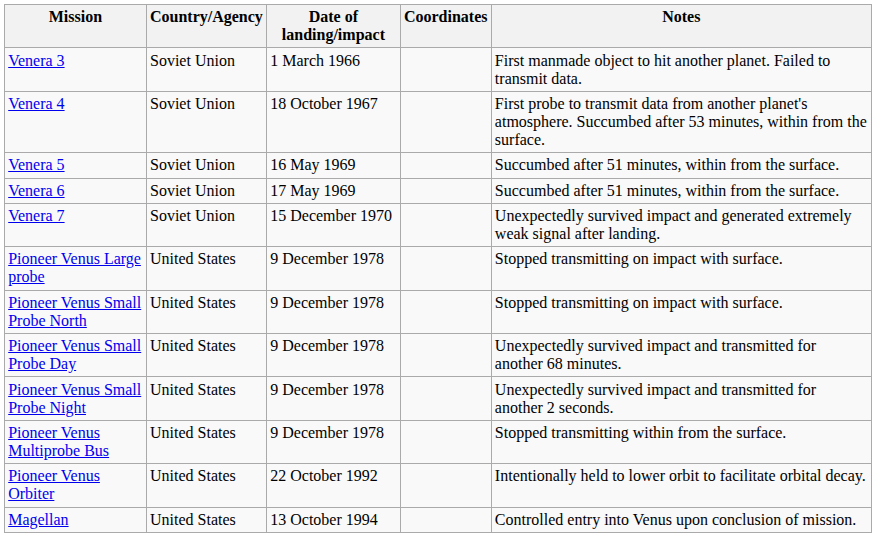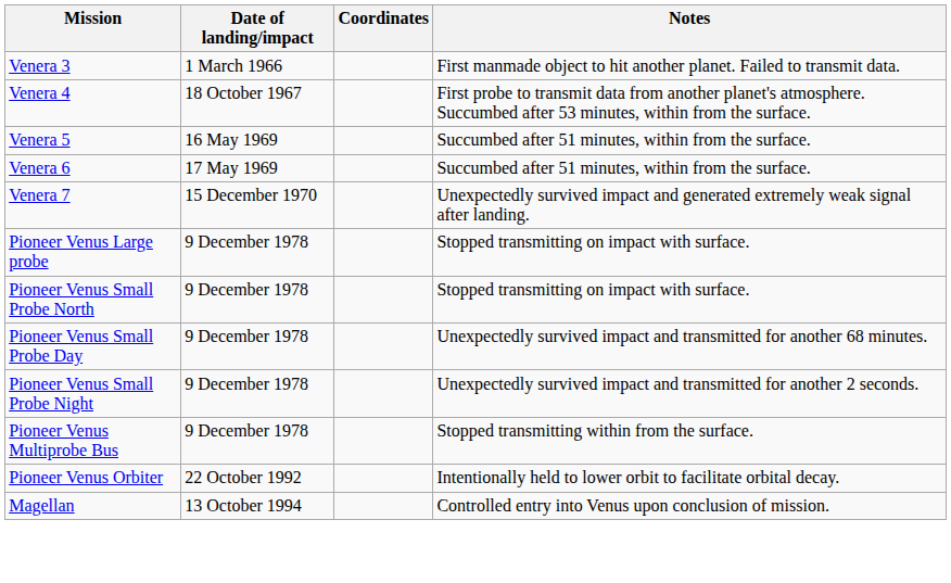- column: Country/Agency | Soviet Union | Soviet Union | Soviet Union | Soviet Union | Soviet Union | United States | United States | United States | United States | United States | United States | United States
